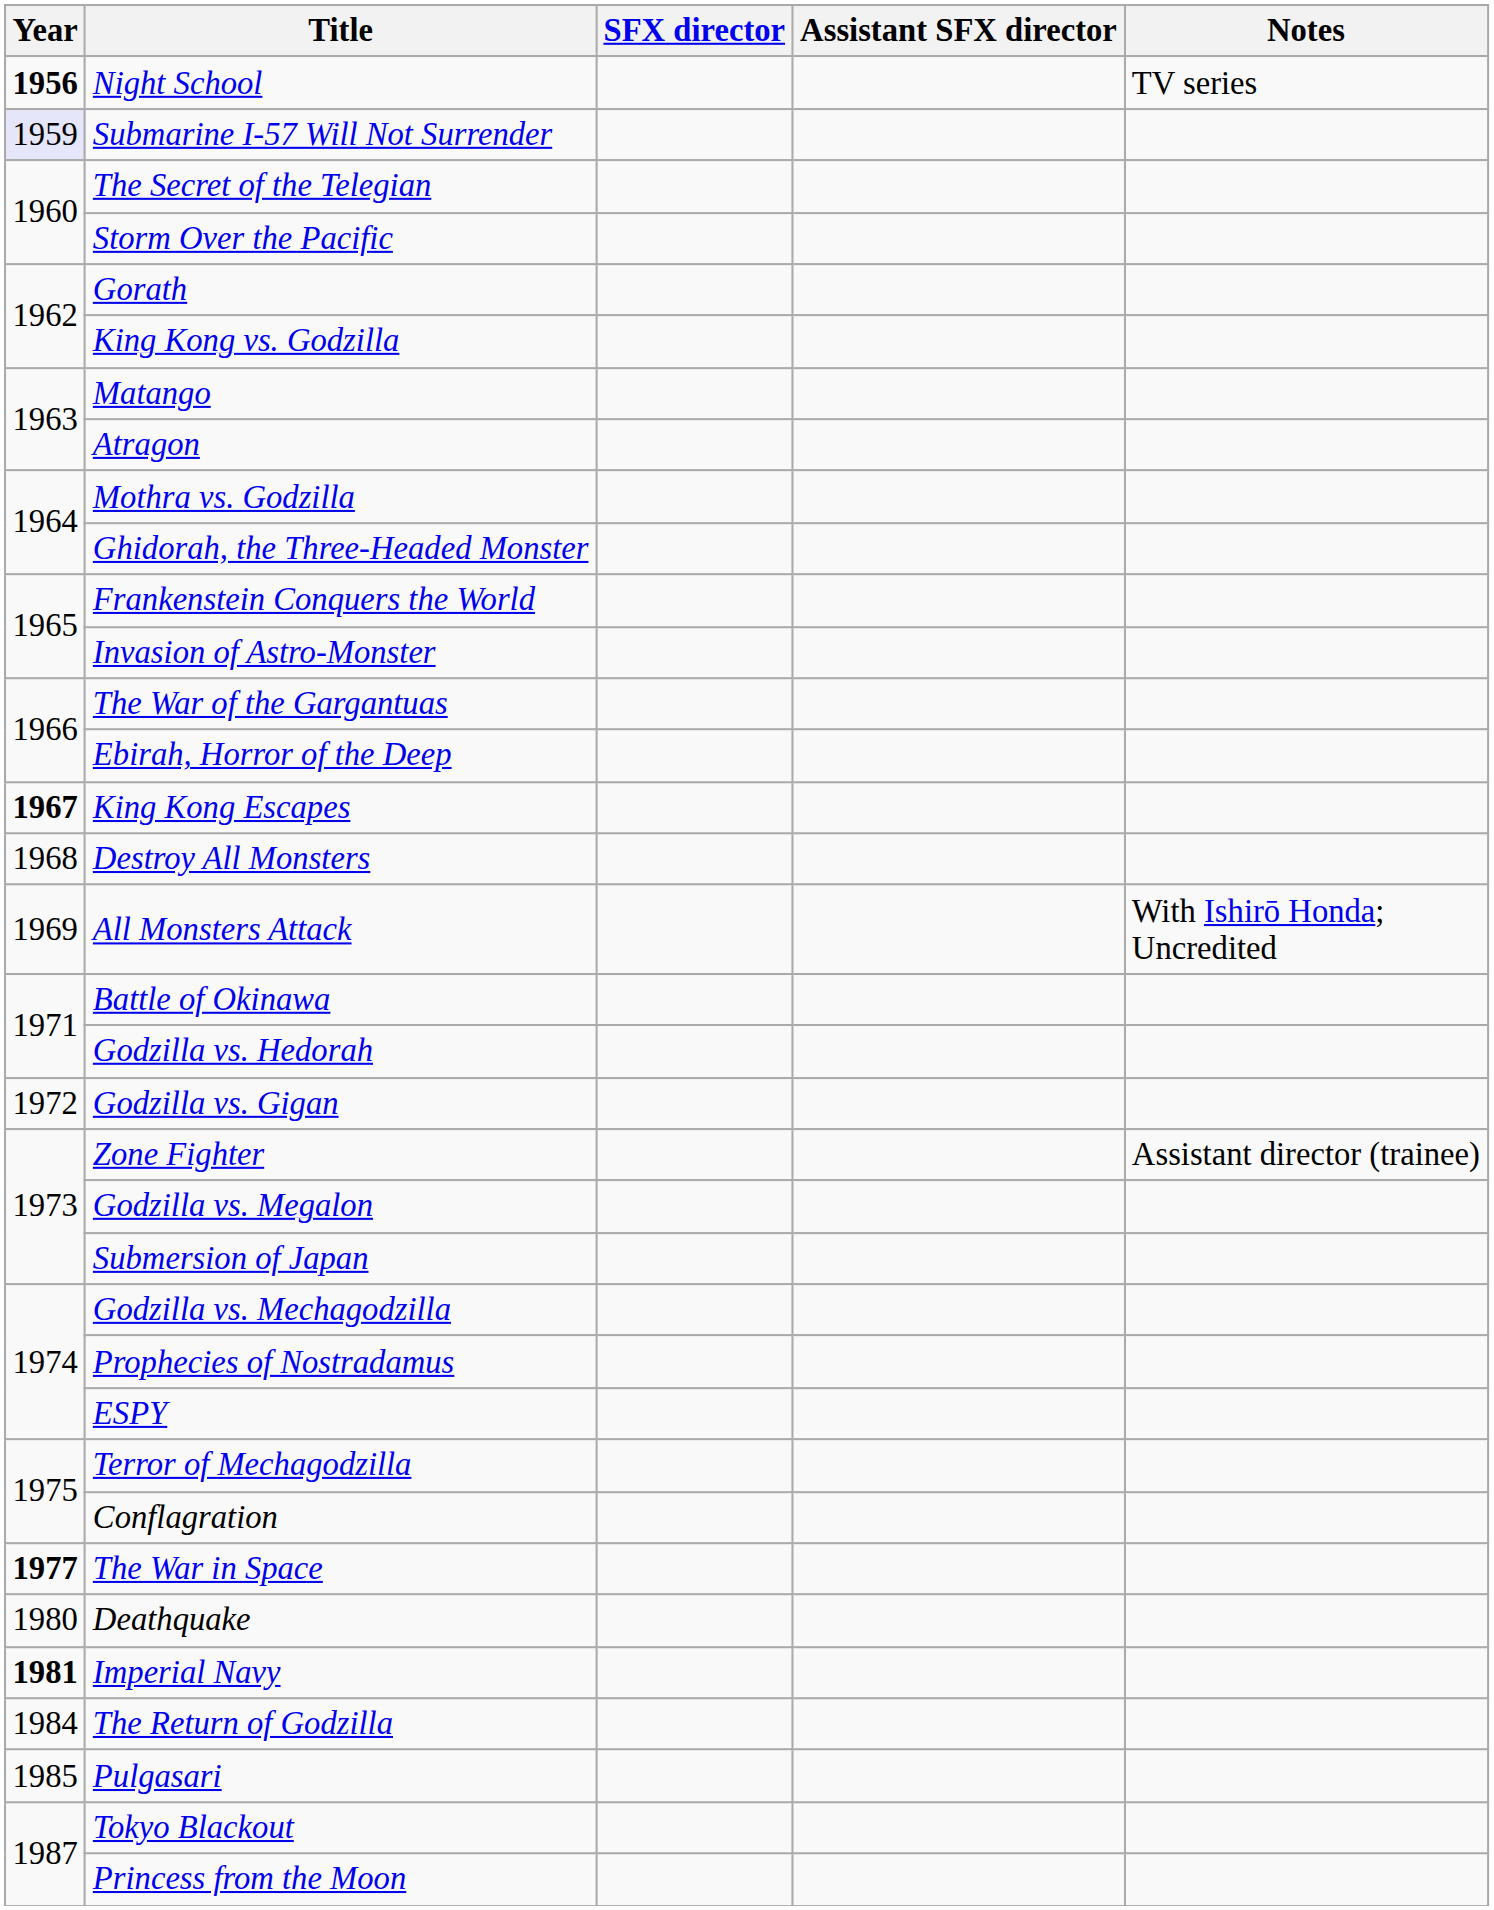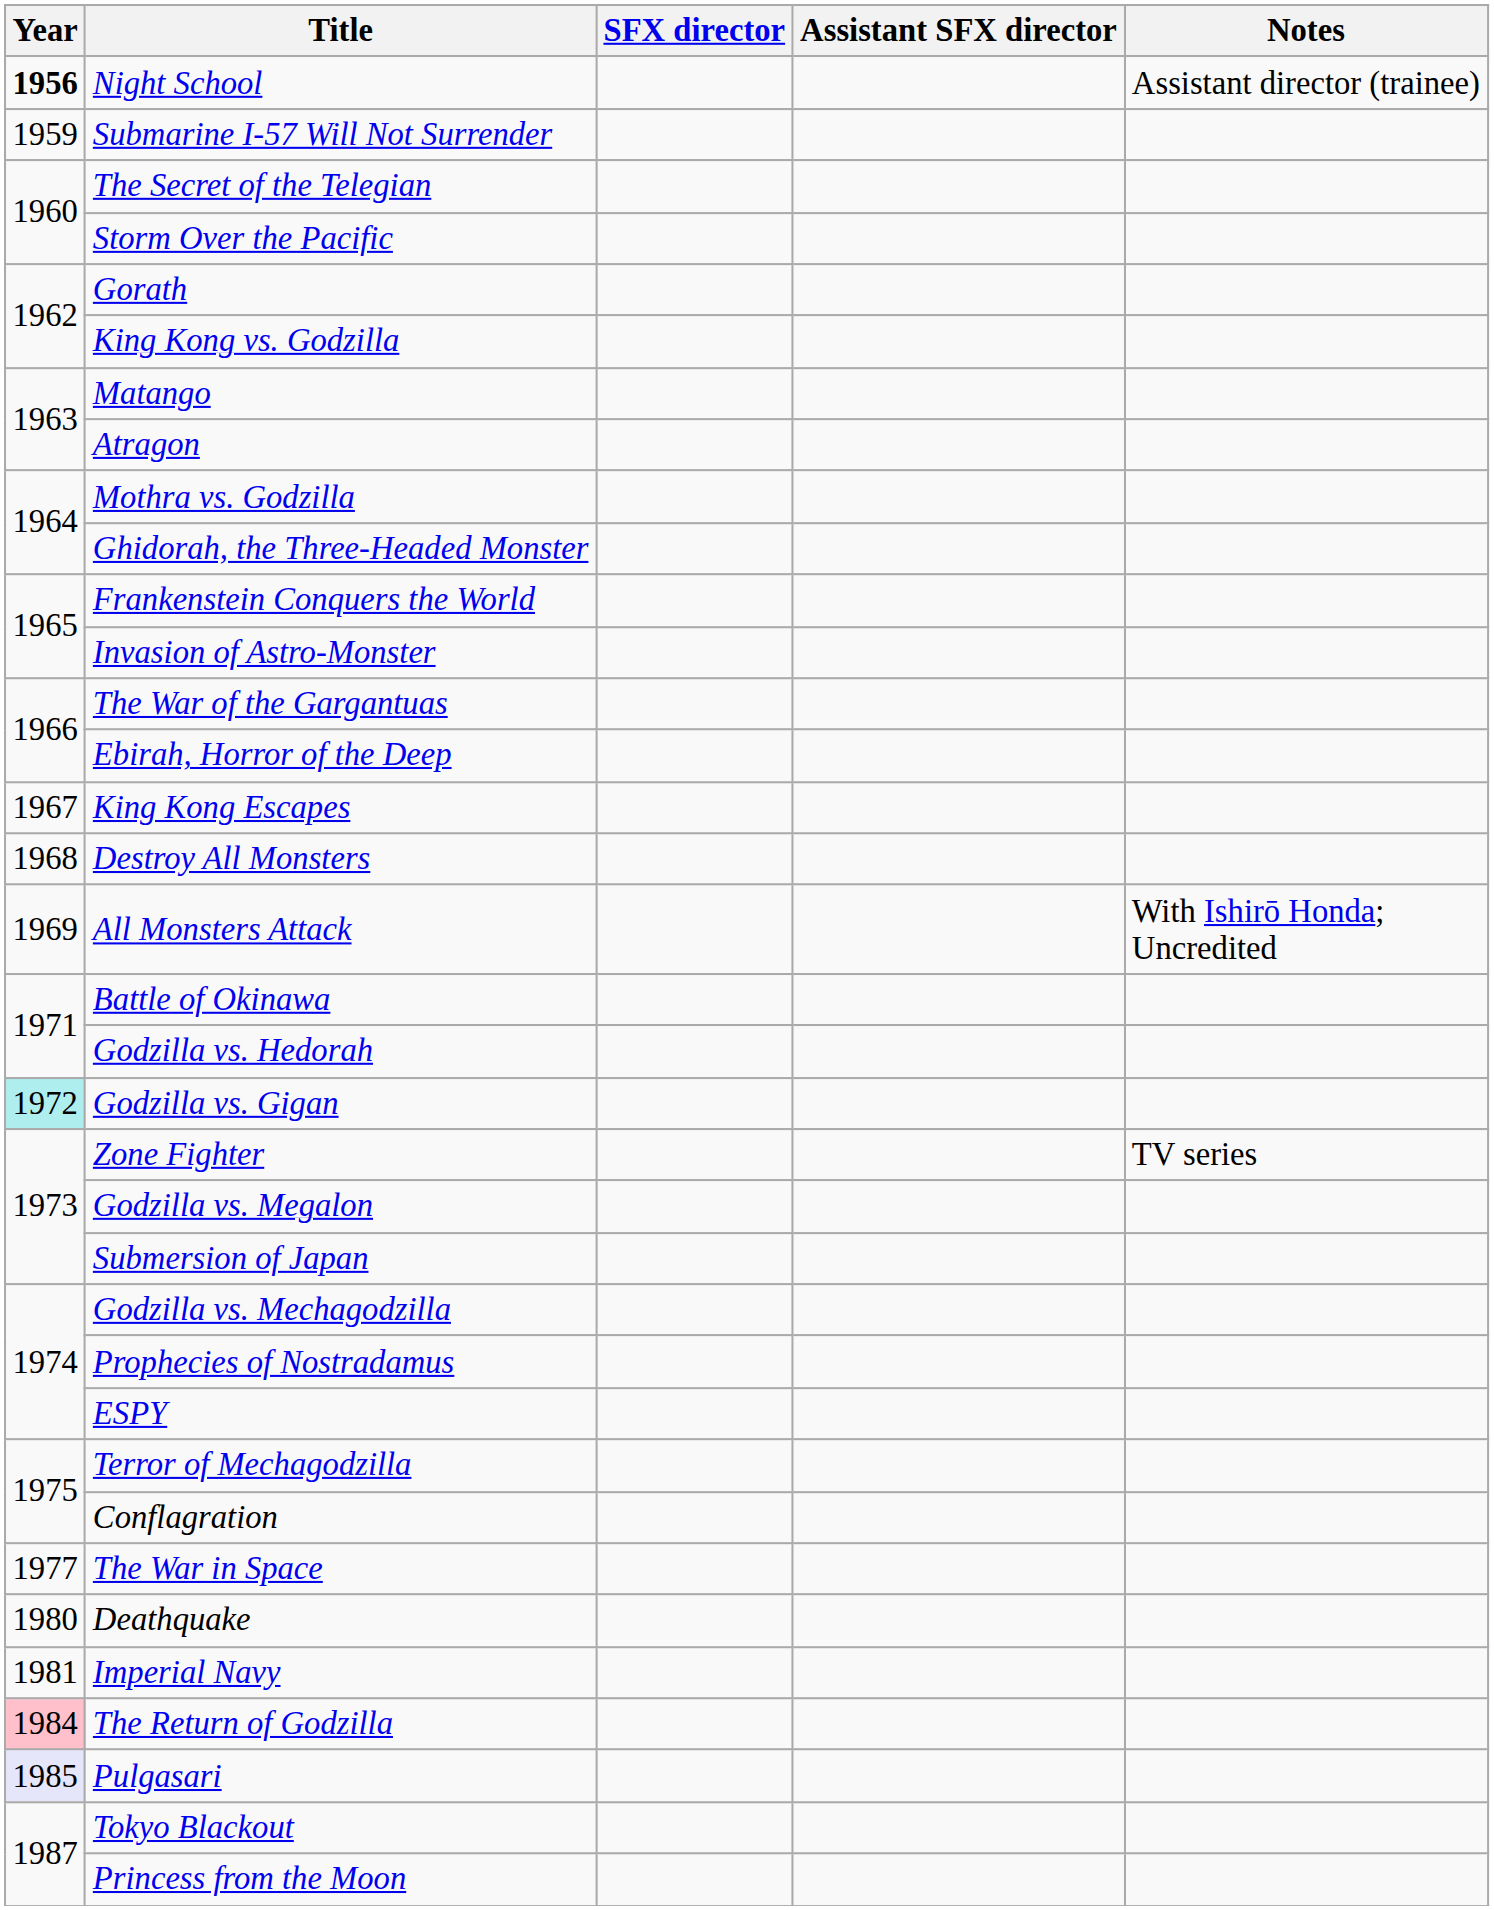Night School | Notes: TV series -> Assistant director (trainee)
Submarine I-57 Will Not Surrender | Year: lavender background -> no background
King Kong Escapes | Year: bold -> normal
Godzilla vs. Gigan | Year: no background -> paleturquoise background
Zone Fighter | Notes: Assistant director (trainee) -> TV series
The War in Space | Year: bold -> normal
Imperial Navy | Year: bold -> normal
The Return of Godzilla | Year: no background -> pink background
Pulgasari | Year: no background -> lavender background
